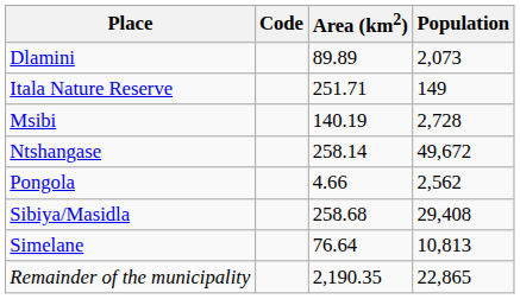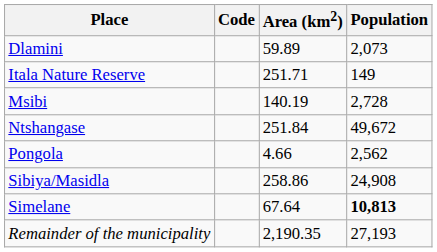Dlamini | Area (km2): 89.89 -> 59.89
Ntshangase | Area (km2): 258.14 -> 251.84
Sibiya/Masidla | Area (km2): 258.68 -> 258.86
Sibiya/Masidla | Population: 29,408 -> 24,908
Simelane | Area (km2): 76.64 -> 67.64
Simelane | Population: normal -> bold
Remainder of the municipality | Population: 22,865 -> 27,193
